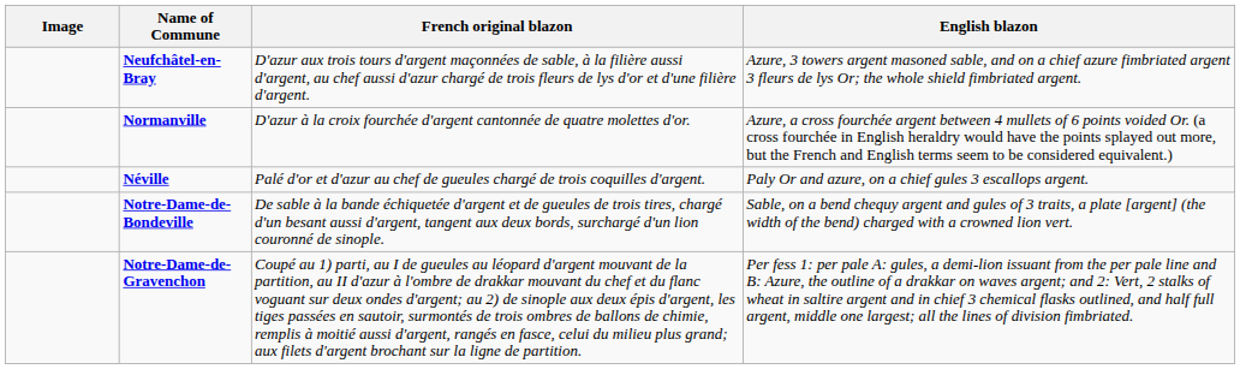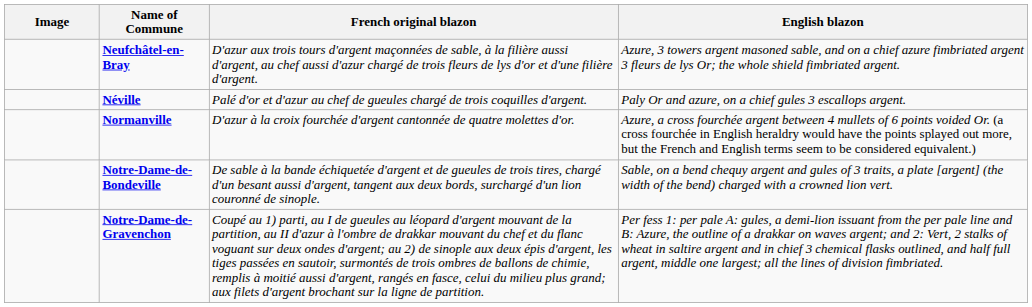rows swapped: Néville <-> Normanville
